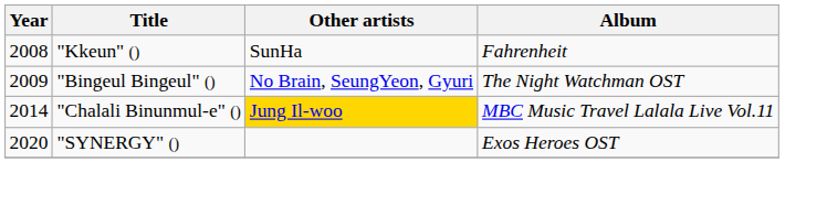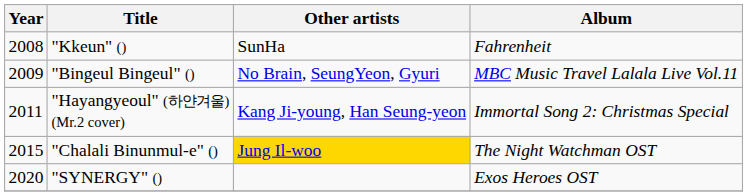"Bingeul Bingeul" () | Album: The Night Watchman OST -> MBC Music Travel Lalala Live Vol.11
+ row: 2011 | "Hayangyeoul" (하얀겨울) (Mr.2 cover) | Kang Ji-young, Han Seung-yeon | Immortal Song 2: Christmas Special
"Chalali Binunmul-e" () | Year: 2014 -> 2015
"Chalali Binunmul-e" () | Album: MBC Music Travel Lalala Live Vol.11 -> The Night Watchman OST
